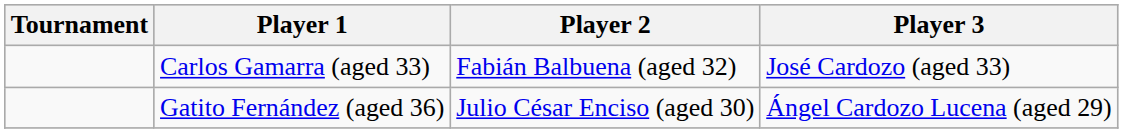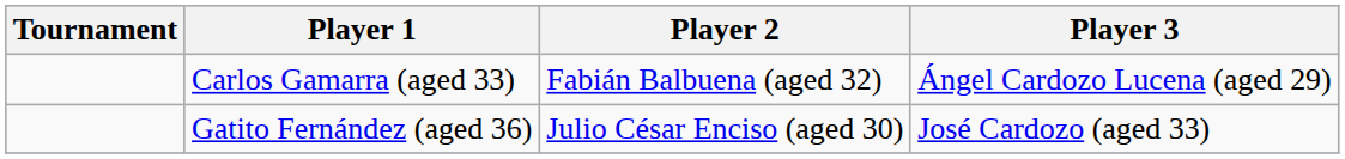Carlos Gamarra (aged 33) | Player 3: José Cardozo (aged 33) -> Ángel Cardozo Lucena (aged 29)
Gatito Fernández (aged 36) | Player 3: Ángel Cardozo Lucena (aged 29) -> José Cardozo (aged 33)
